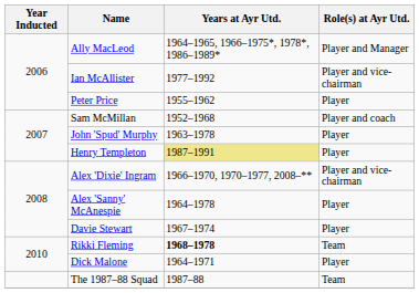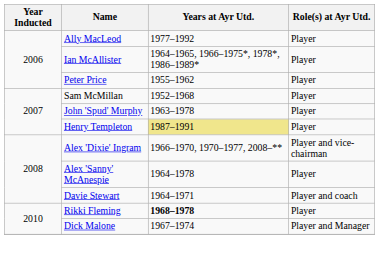Ally MacLeod | Years at Ayr Utd.: 1964–1965, 1966–1975*, 1978*, 1986–1989* -> 1977–1992
Ally MacLeod | Role(s) at Ayr Utd.: Player and Manager -> Player
Ian McAllister | Years at Ayr Utd.: 1977–1992 -> 1964–1965, 1966–1975*, 1978*, 1986–1989*
Ian McAllister | Role(s) at Ayr Utd.: Player and vice-chairman -> Player
Sam McMillan | Role(s) at Ayr Utd.: Player and coach -> Player
Davie Stewart | Years at Ayr Utd.: 1967–1974 -> 1964–1971
Davie Stewart | Role(s) at Ayr Utd.: Player -> Player and coach
Rikki Fleming | Role(s) at Ayr Utd.: Team -> Player
Dick Malone | Years at Ayr Utd.: 1964–1971 -> 1967–1974
Dick Malone | Role(s) at Ayr Utd.: Player -> Player and Manager
- row: The 1987–88 Squad | 1987–88 | Team
